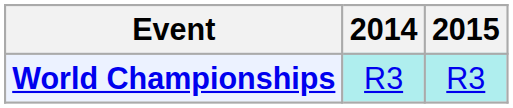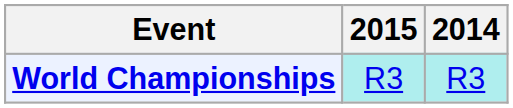columns swapped: 2014 <-> 2015
